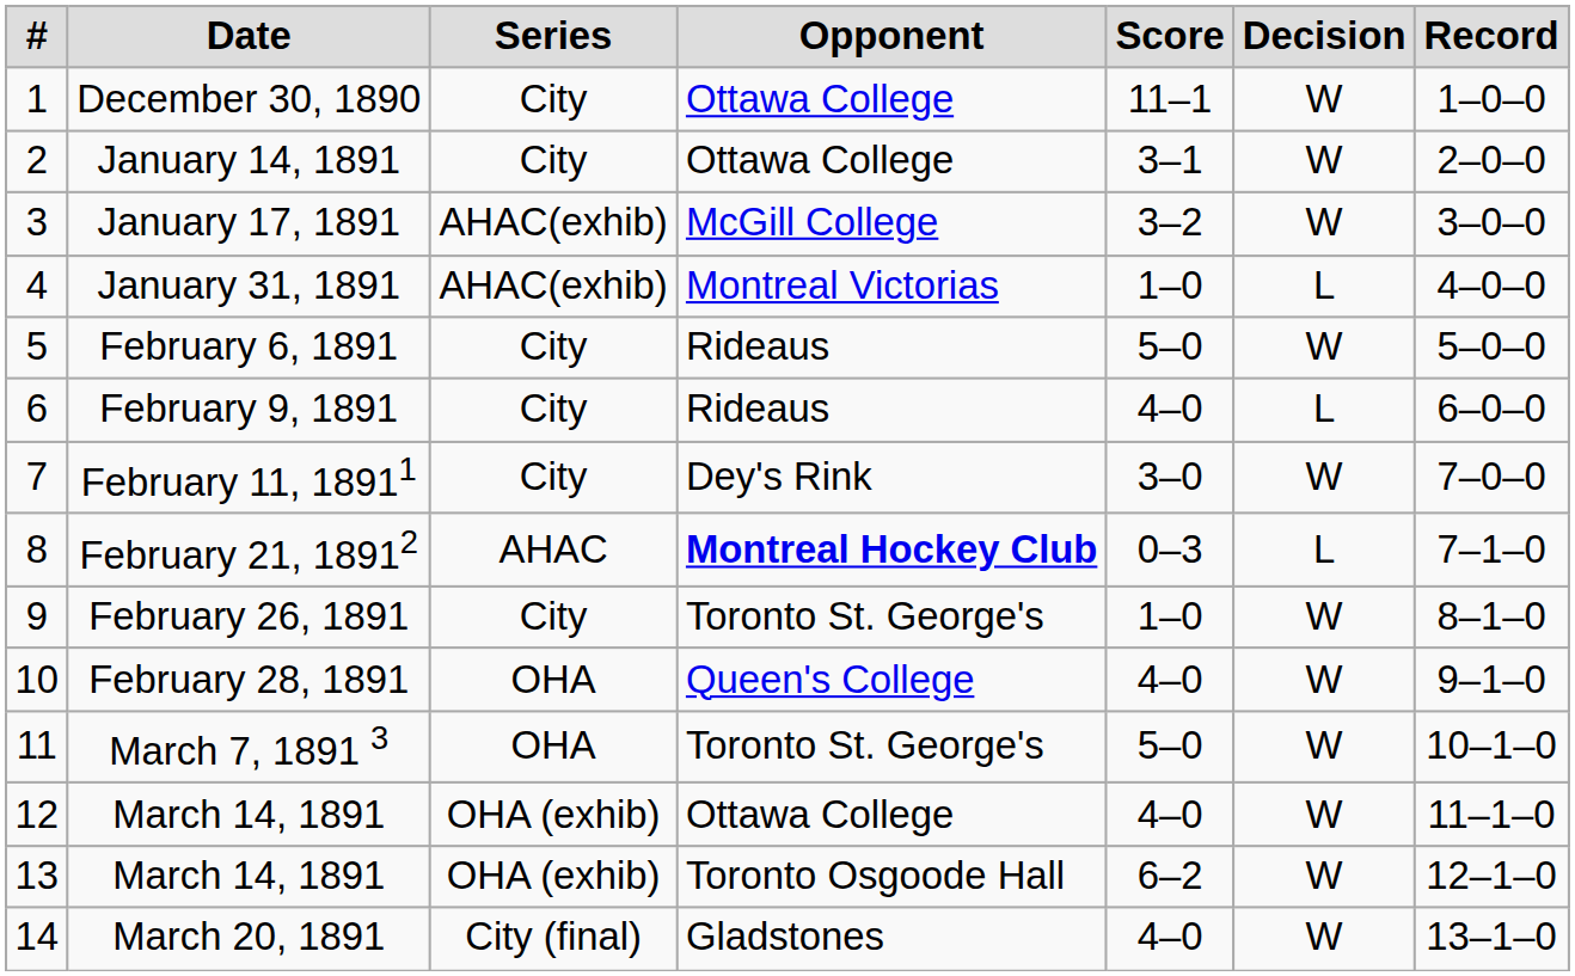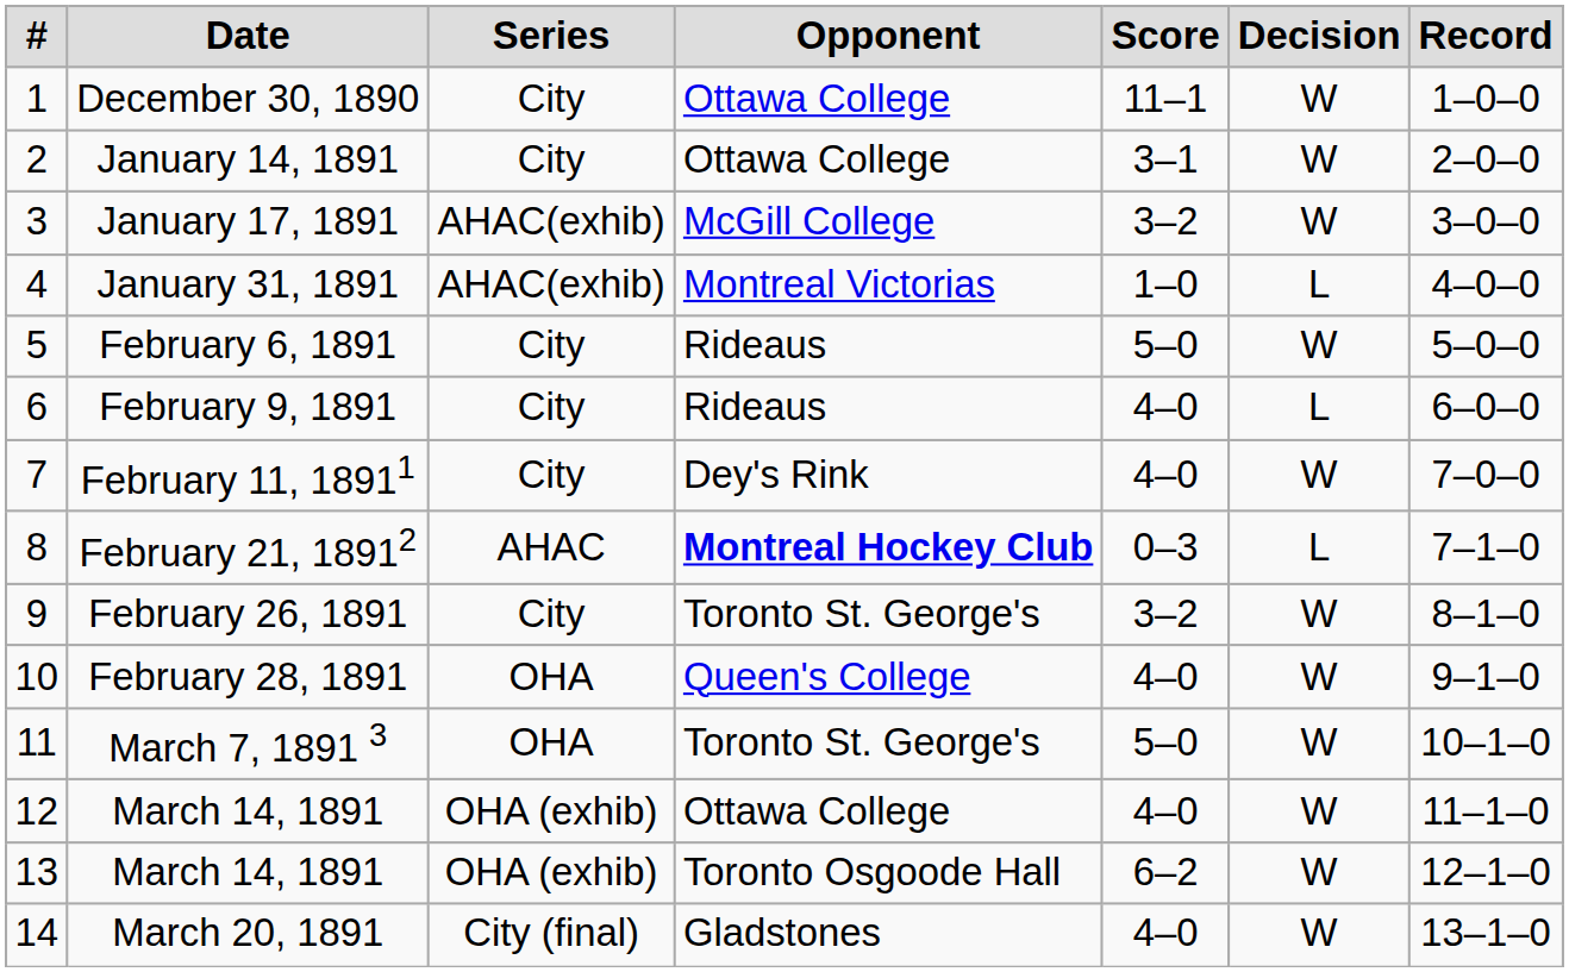February 11, 18911 | Score: 3–0 -> 4–0
February 26, 1891 | Score: 1–0 -> 3–2
